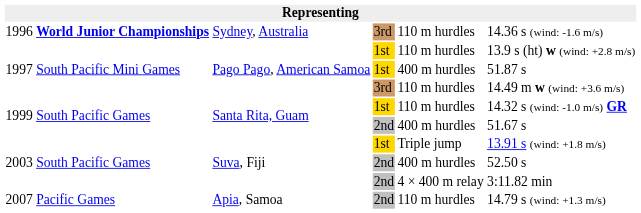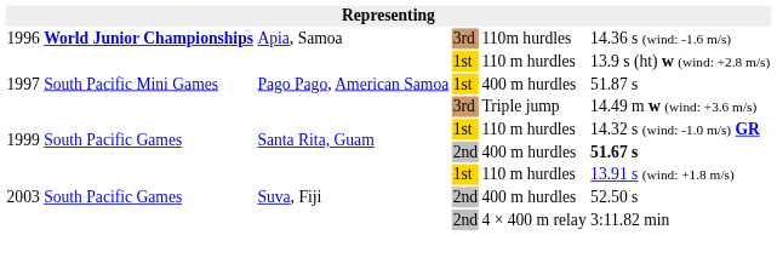1996 | column 3: Sydney, Australia -> Apia, Samoa
1996 | column 5: 110 m hurdles -> 110m hurdles
1997 / 3rd | column 5: 110 m hurdles -> Triple jump
1999 / 2nd | column 6: normal -> bold
2003 / 1st | column 5: Triple jump -> 110 m hurdles
- row: 2007 | Pacific Games | Apia, Samoa | 2nd | 110 m hurdles | 14.79 s (wind: +1.3 m/s)
